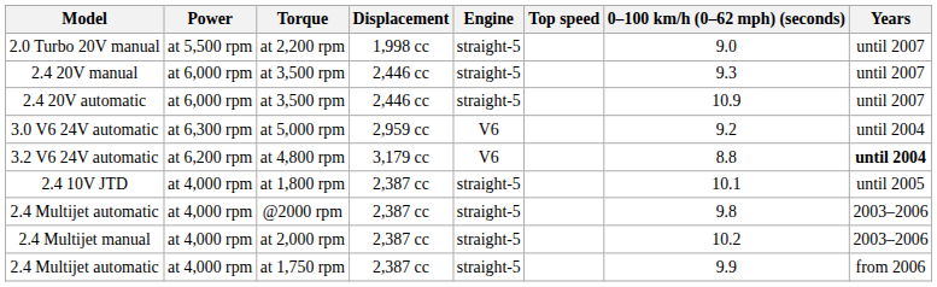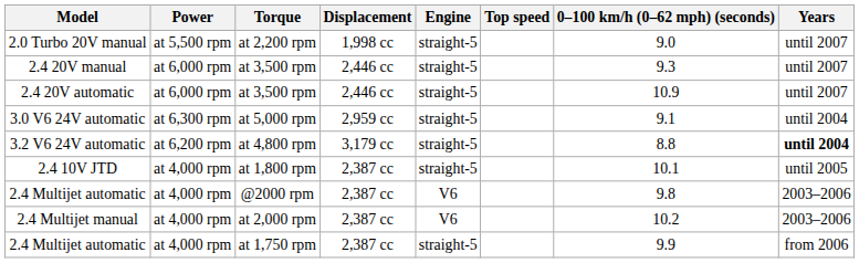3.0 V6 24V automatic | Engine: V6 -> straight-5
3.0 V6 24V automatic | 0–100 km/h (0–62 mph) (seconds): 9.2 -> 9.1
3.2 V6 24V automatic | Engine: V6 -> straight-5
2.4 Multijet automatic / @2000 rpm | Engine: straight-5 -> V6
2.4 Multijet manual | Engine: straight-5 -> V6
